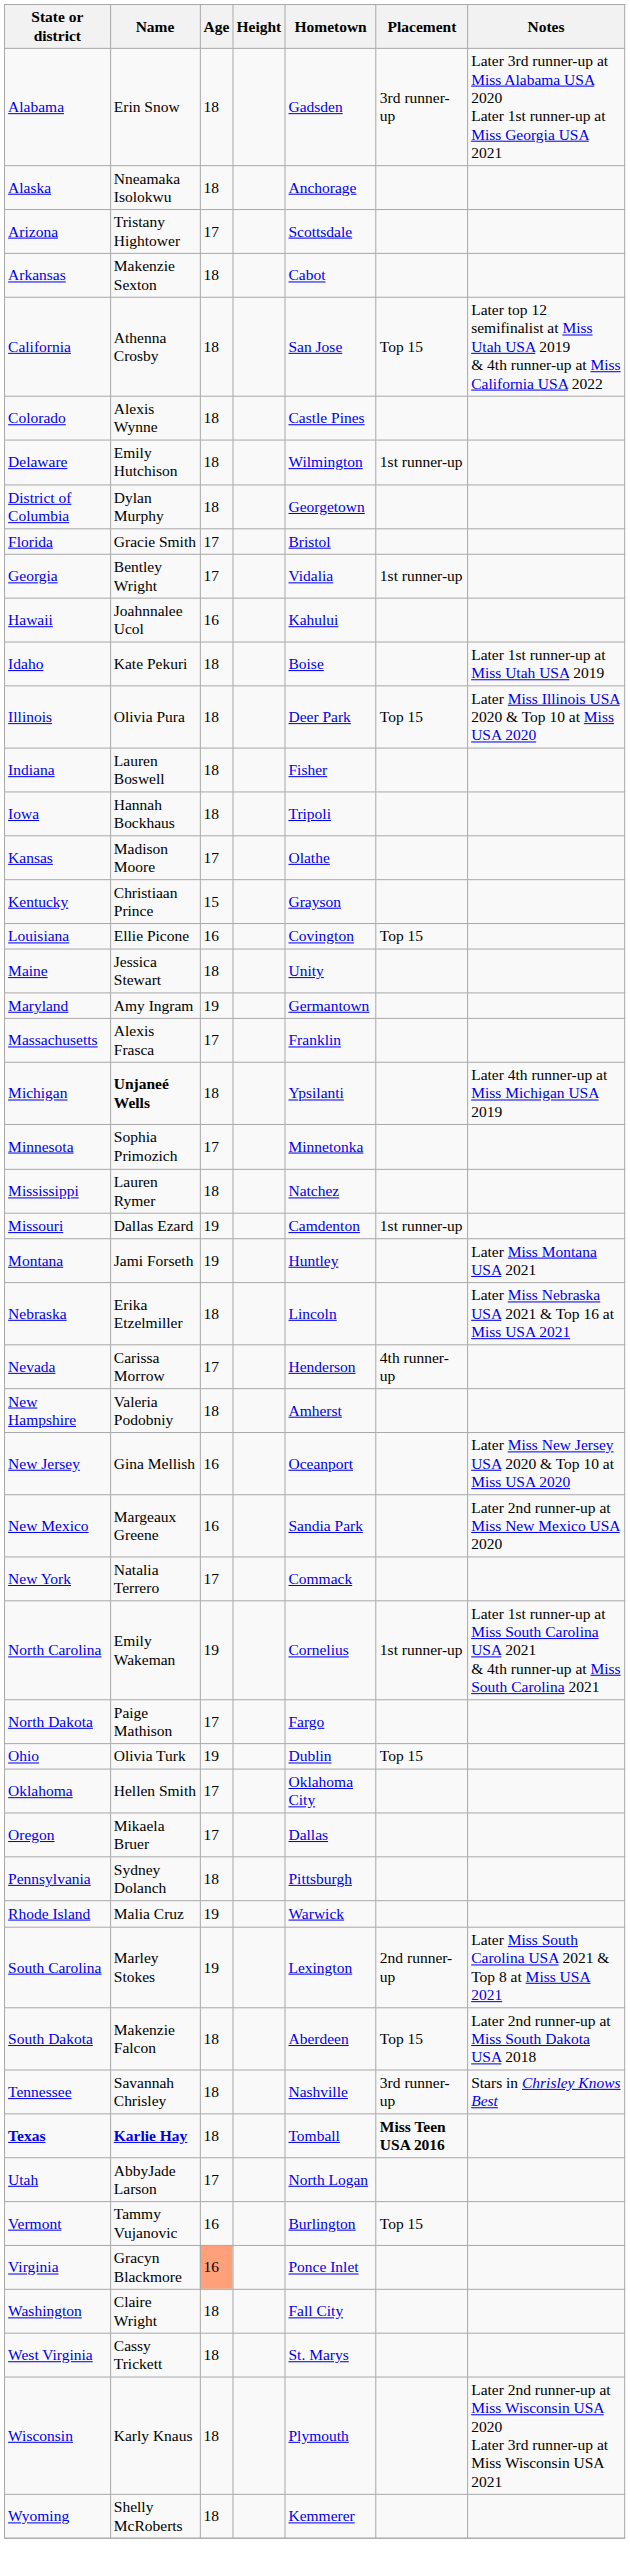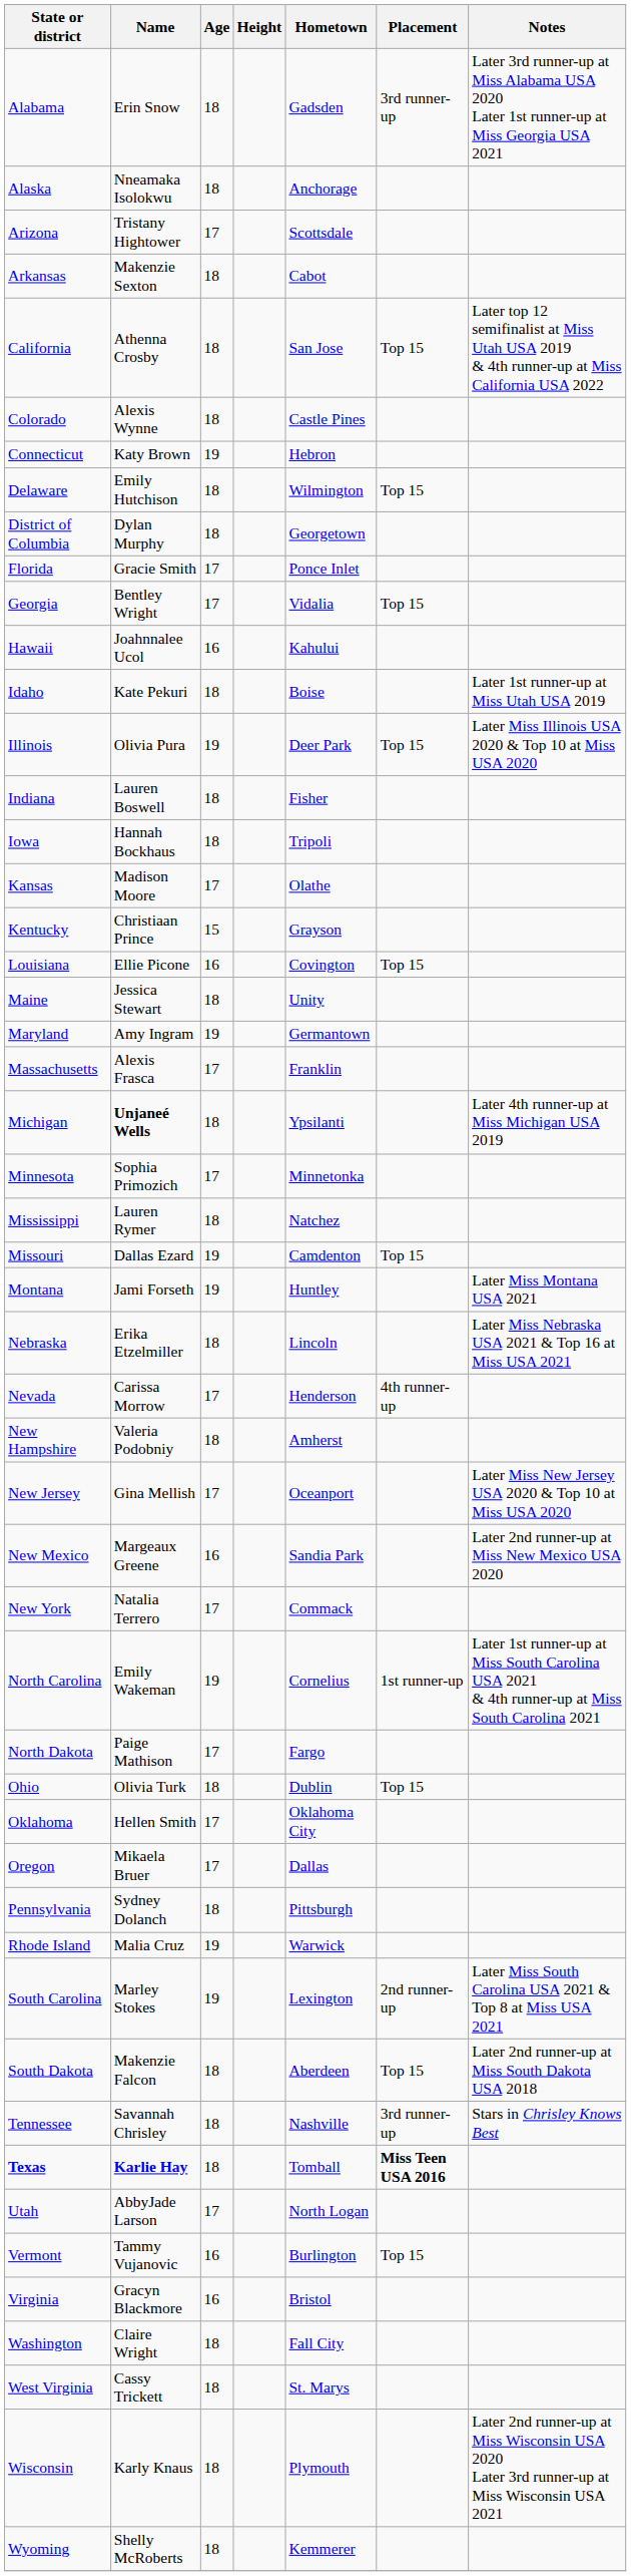+ row: Connecticut | Katy Brown | 19 | Hebron
Delaware | Placement: 1st runner-up -> Top 15
Florida | Hometown: Bristol -> Ponce Inlet
Georgia | Placement: 1st runner-up -> Top 15
Illinois | Age: 18 -> 19
Missouri | Placement: 1st runner-up -> Top 15
New Jersey | Age: 16 -> 17
Ohio | Age: 19 -> 18
Virginia | Age: lightsalmon background -> no background
Virginia | Hometown: Ponce Inlet -> Bristol
